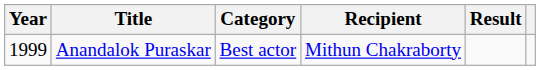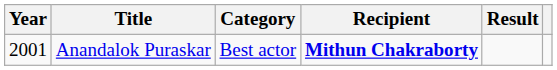Anandalok Puraskar | Year: 1999 -> 2001
Anandalok Puraskar | Recipient: normal -> bold
